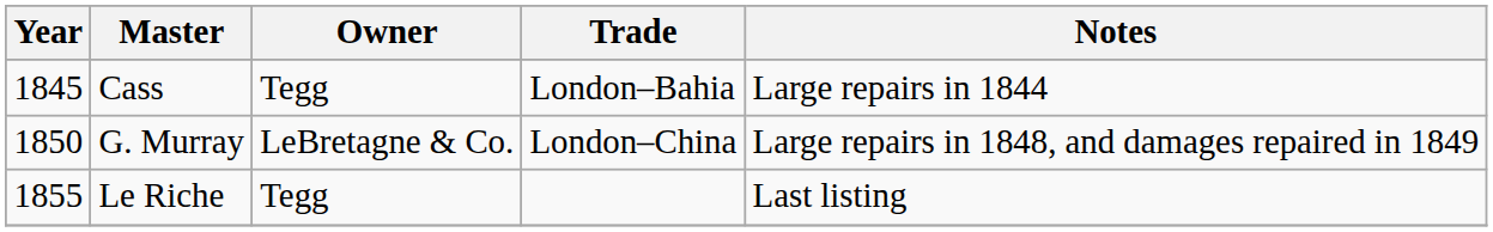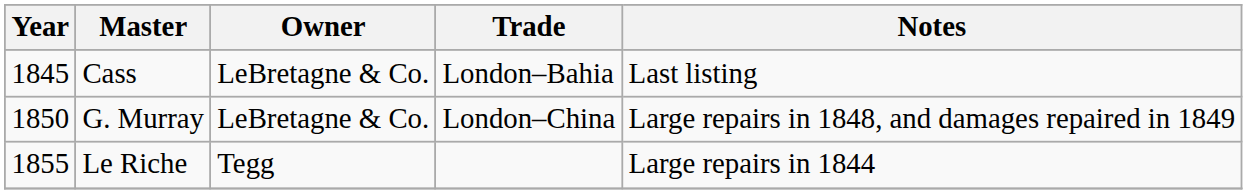Cass | Owner: Tegg -> LeBretagne & Co.
Cass | Notes: Large repairs in 1844 -> Last listing
Le Riche | Notes: Last listing -> Large repairs in 1844
